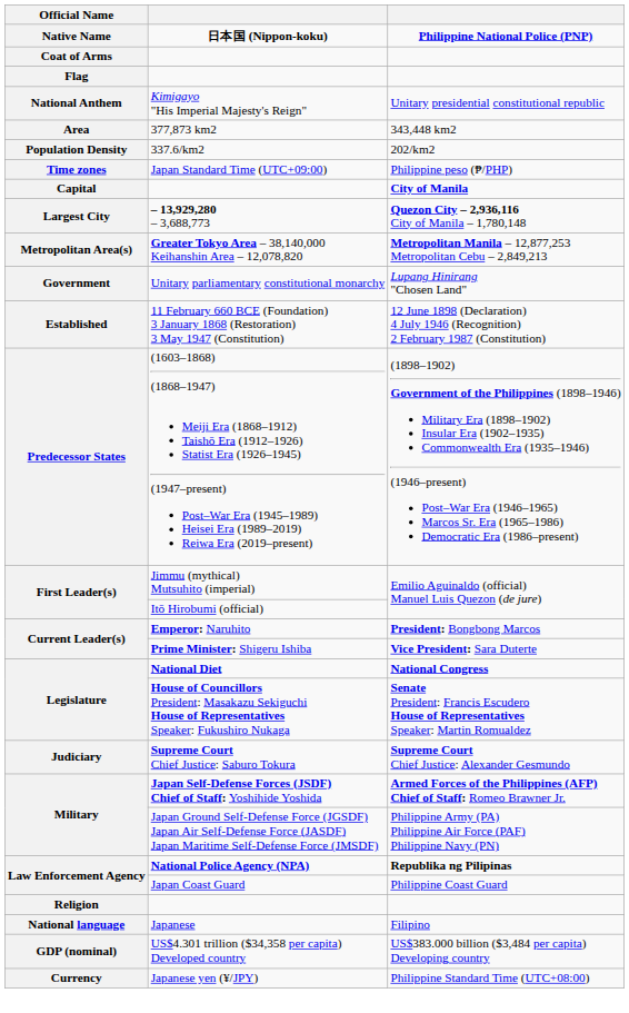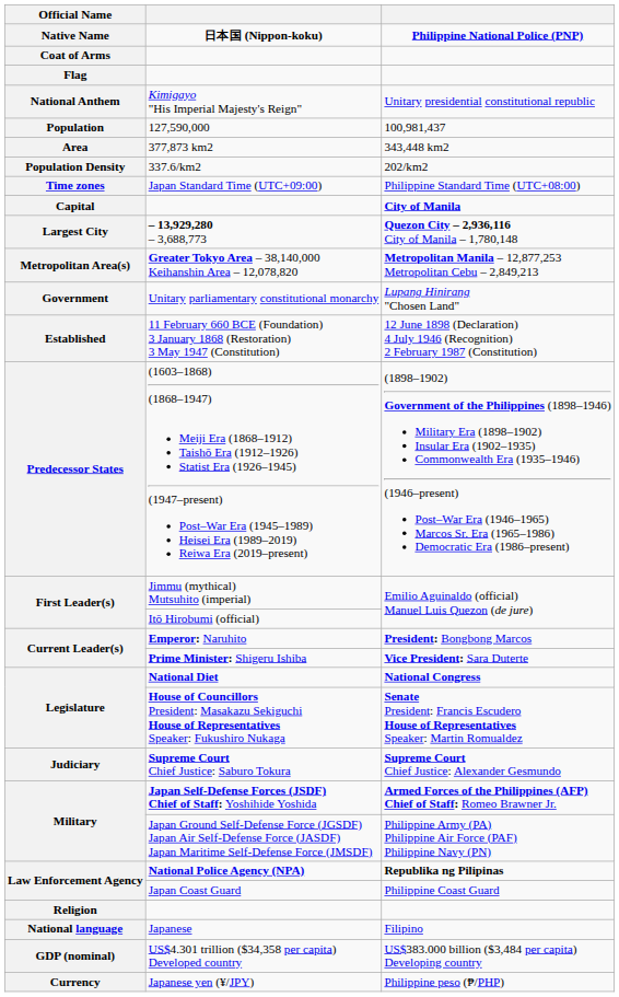+ row: Population | 127,590,000 | 100,981,437
Japan Standard Time (UTC+09:00) | column 3: Philippine peso (₱/PHP) -> Philippine Standard Time (UTC+08:00)
Japanese yen (¥/JPY) | column 3: Philippine Standard Time (UTC+08:00) -> Philippine peso (₱/PHP)
